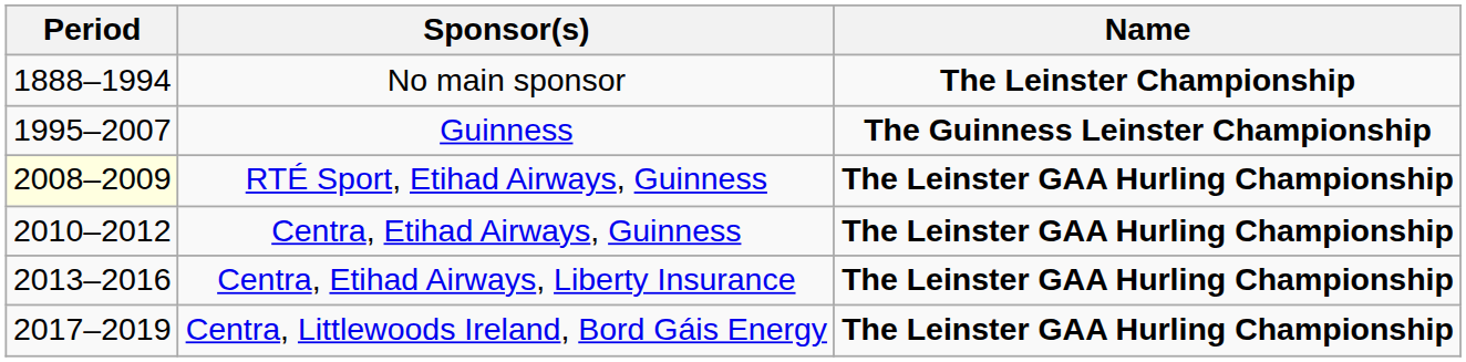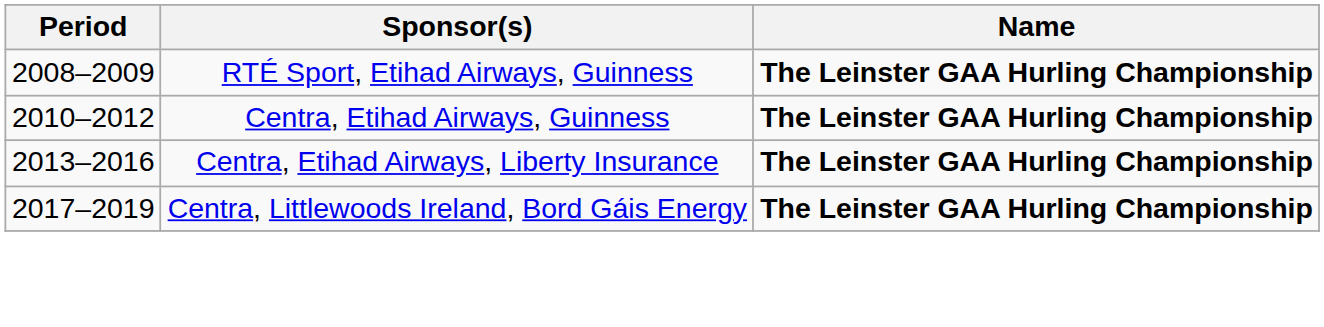- row: 1888–1994 | No main sponsor | The Leinster Championship
- row: 1995–2007 | Guinness | The Guinness Leinster Championship
RTÉ Sport, Etihad Airways, Guinness | Period: lightyellow background -> no background
